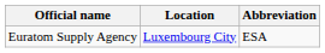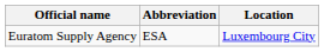columns swapped: Abbreviation <-> Location
